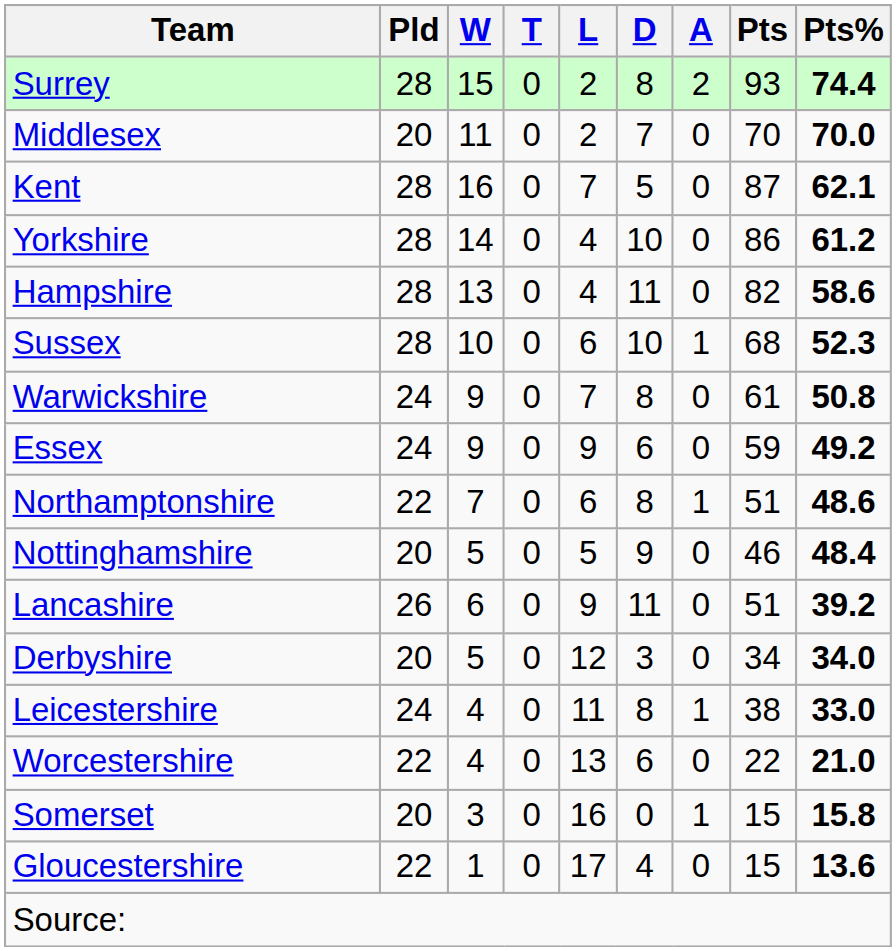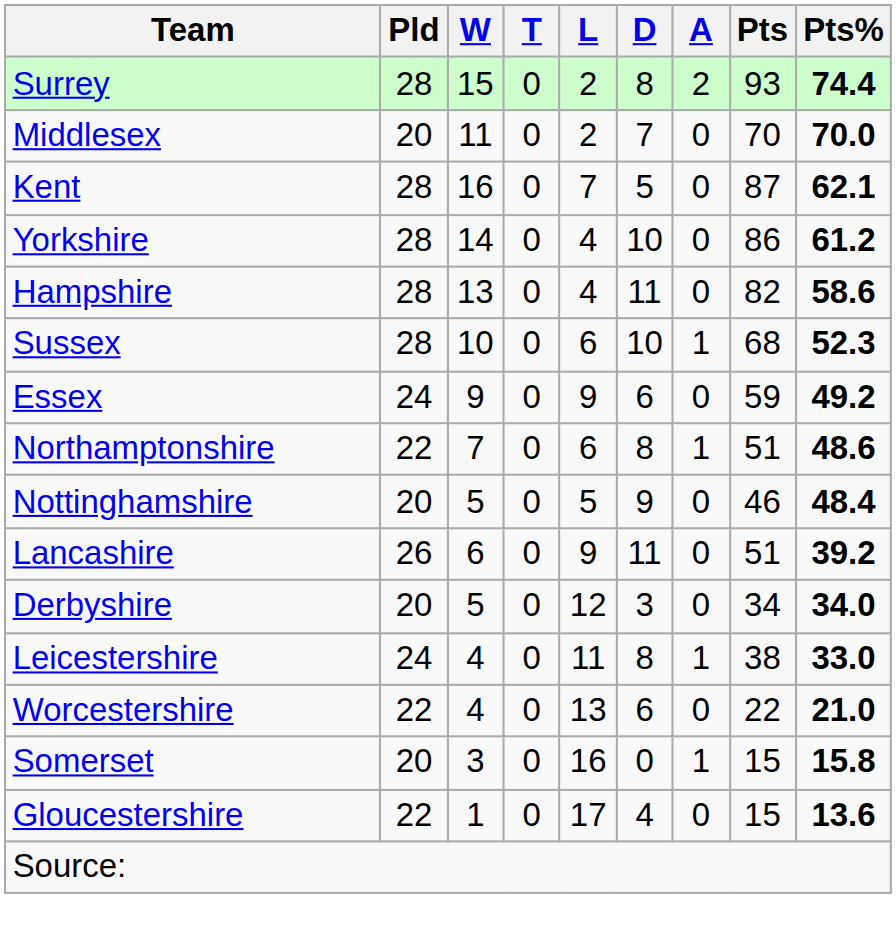- row: Warwickshire | 24 | 9 | 0 | 7 | 8 | 0 | 61 | 50.8
